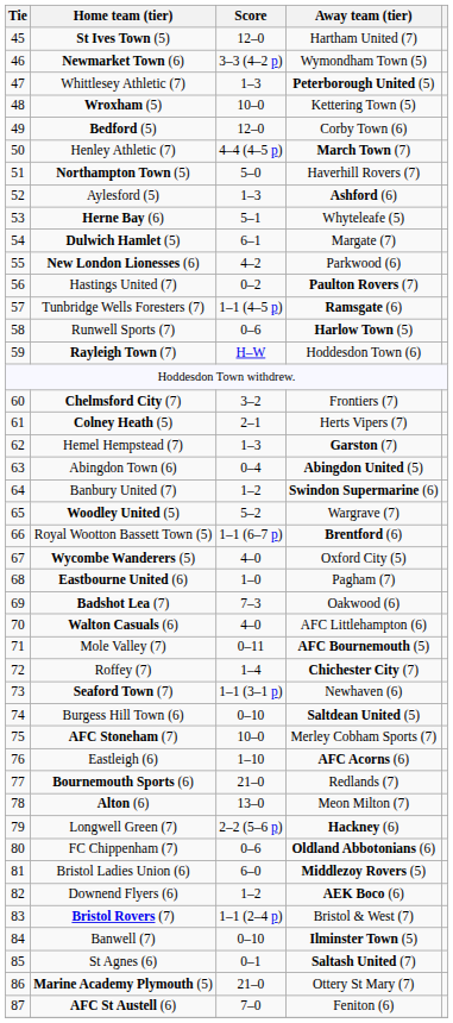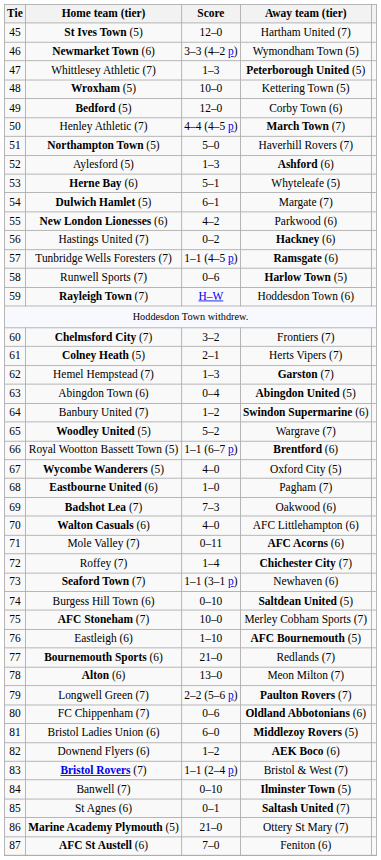Hastings United (7) | Away team (tier): Paulton Rovers (7) -> Hackney (6)
Mole Valley (7) | Away team (tier): AFC Bournemouth (5) -> AFC Acorns (6)
Eastleigh (6) | Away team (tier): AFC Acorns (6) -> AFC Bournemouth (5)
Longwell Green (7) | Away team (tier): Hackney (6) -> Paulton Rovers (7)
